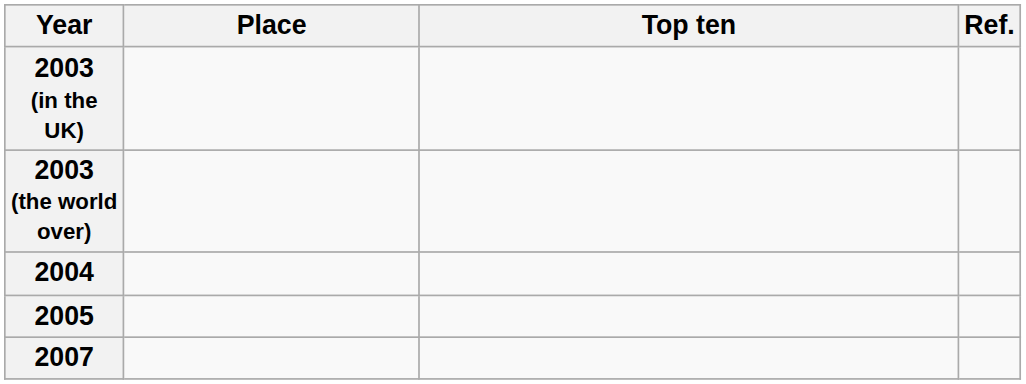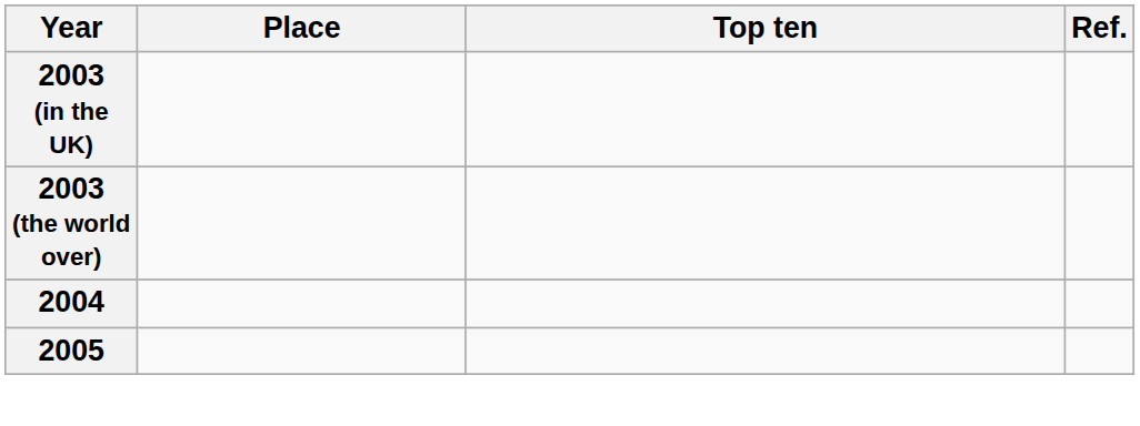- row: 2007
